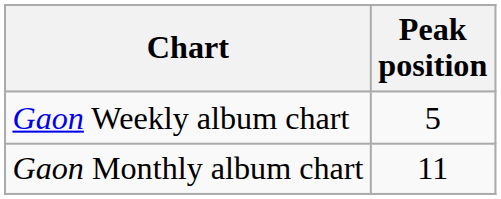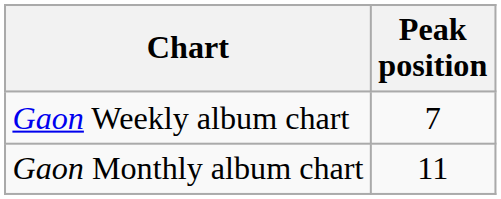Gaon Weekly album chart | Peak position: 5 -> 7
